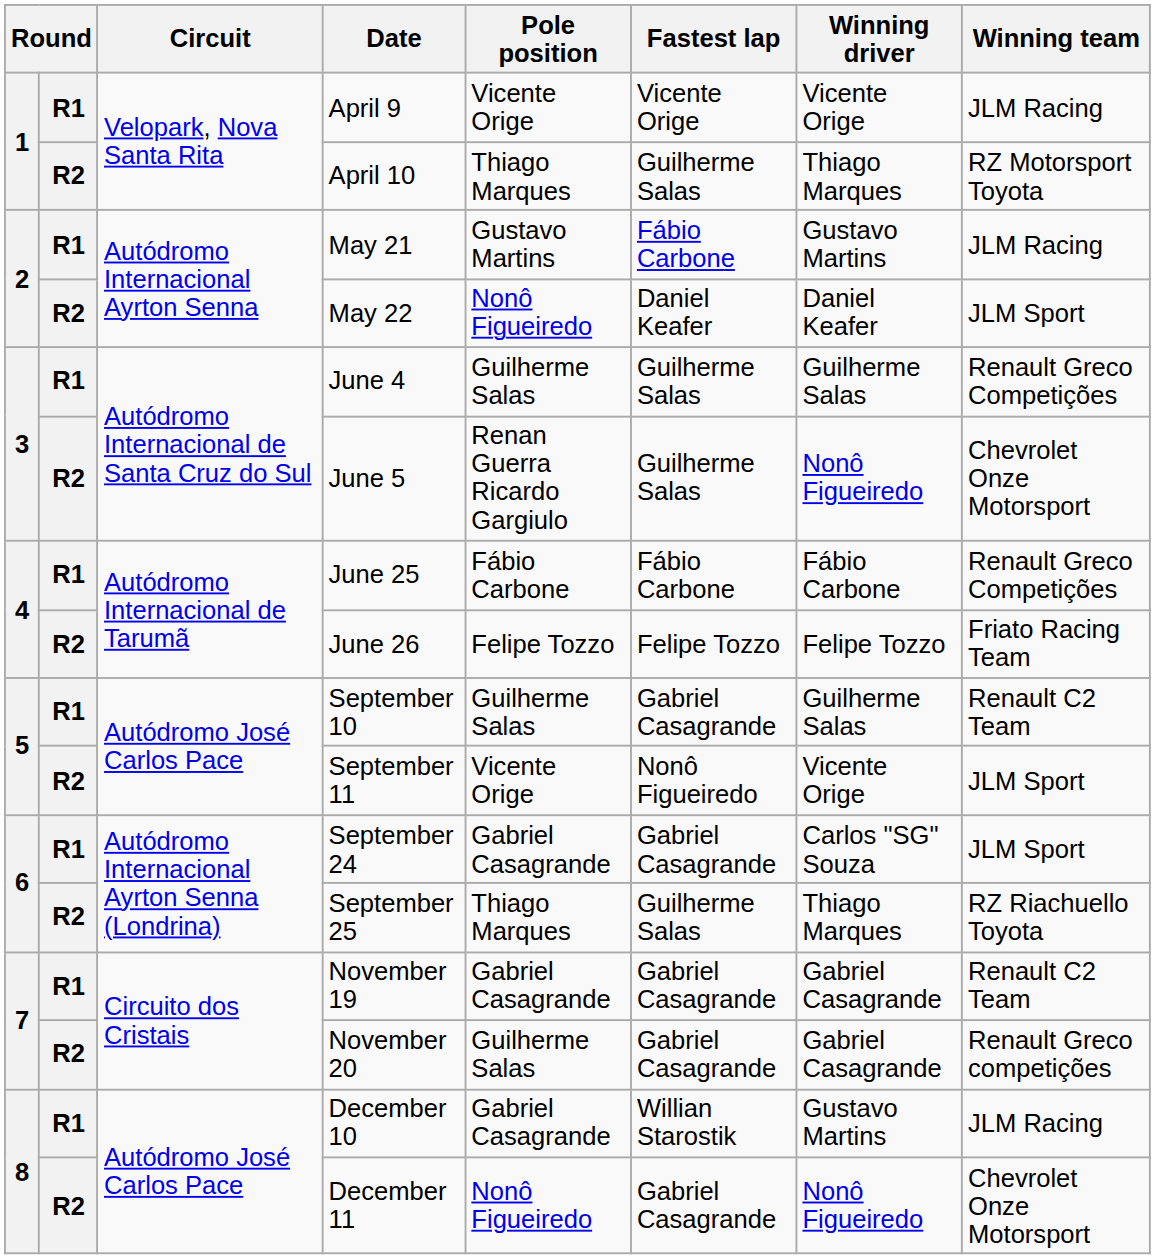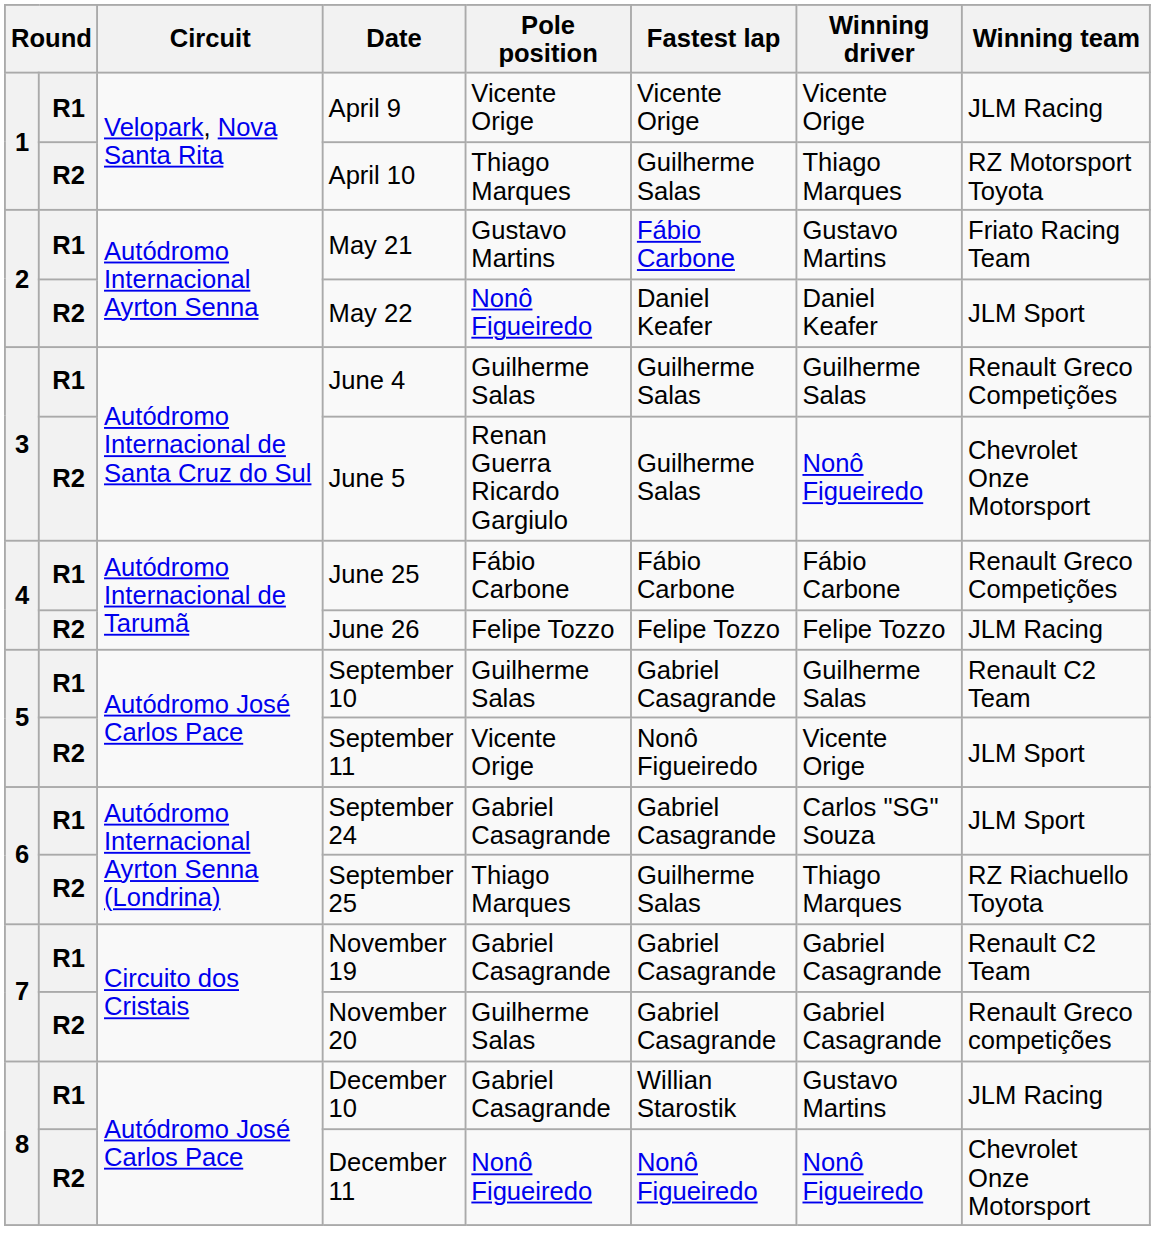May 21 | Winning team: JLM Racing -> Friato Racing Team
June 26 | Winning team: Friato Racing Team -> JLM Racing
December 11 | Fastest lap: Gabriel Casagrande -> Nonô Figueiredo
